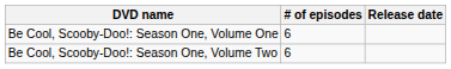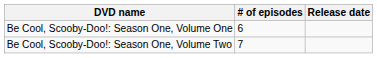Be Cool, Scooby-Doo!: Season One, Volume Two | # of episodes: 6 -> 7
